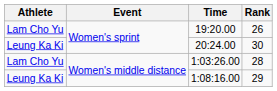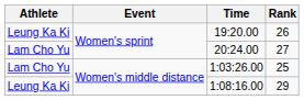19:20.00 | Athlete: Lam Cho Yu -> Leung Ka Ki
20:24.00 | Athlete: Leung Ka Ki -> Lam Cho Yu
20:24.00 | Rank: 30 -> 27
1:03:26.00 | Rank: 28 -> 25
